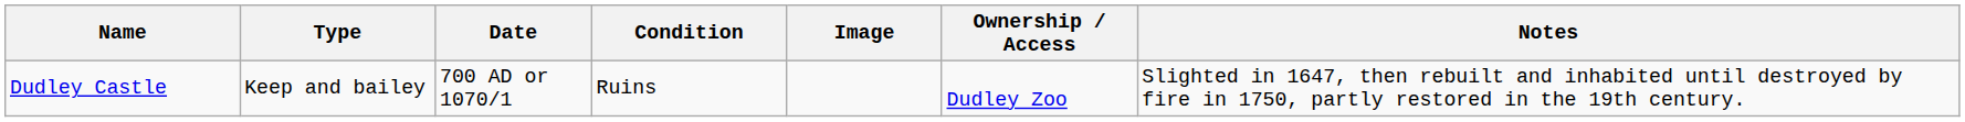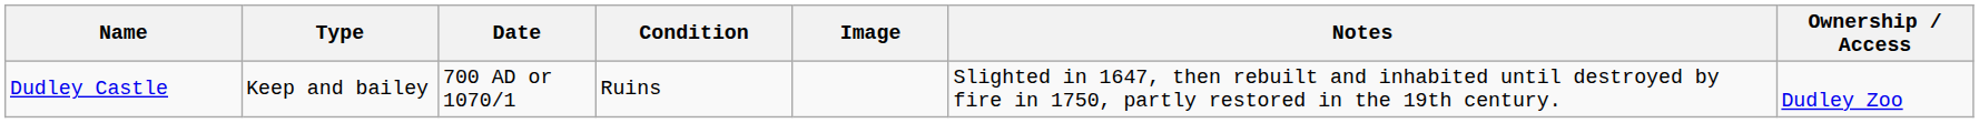columns swapped: Ownership / Access <-> Notes
